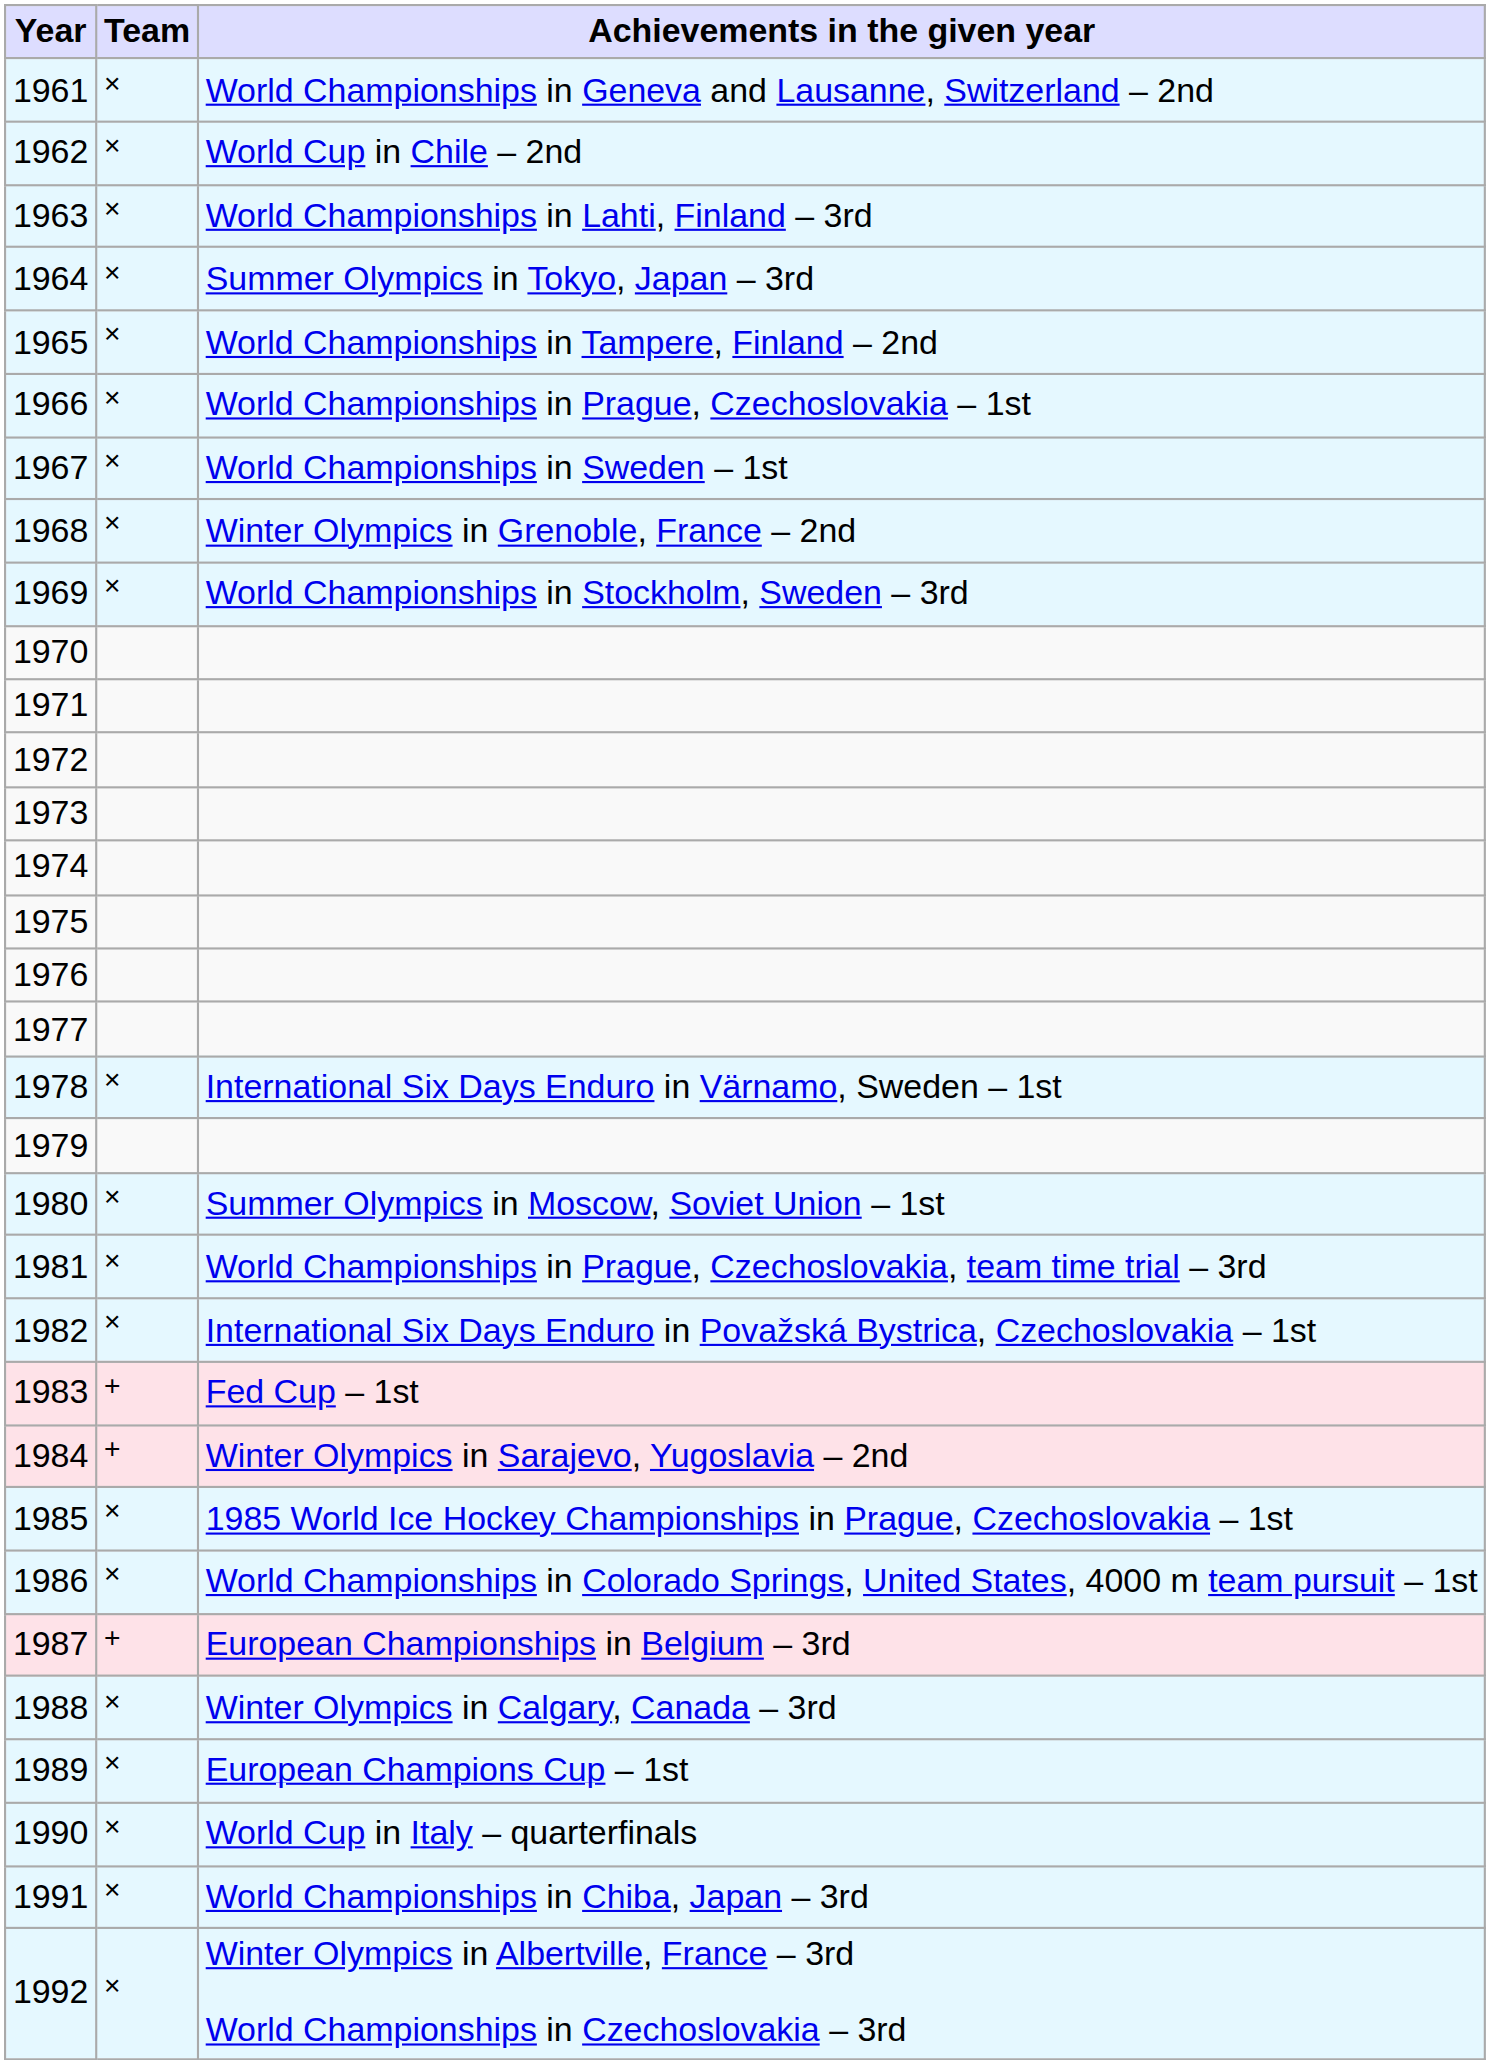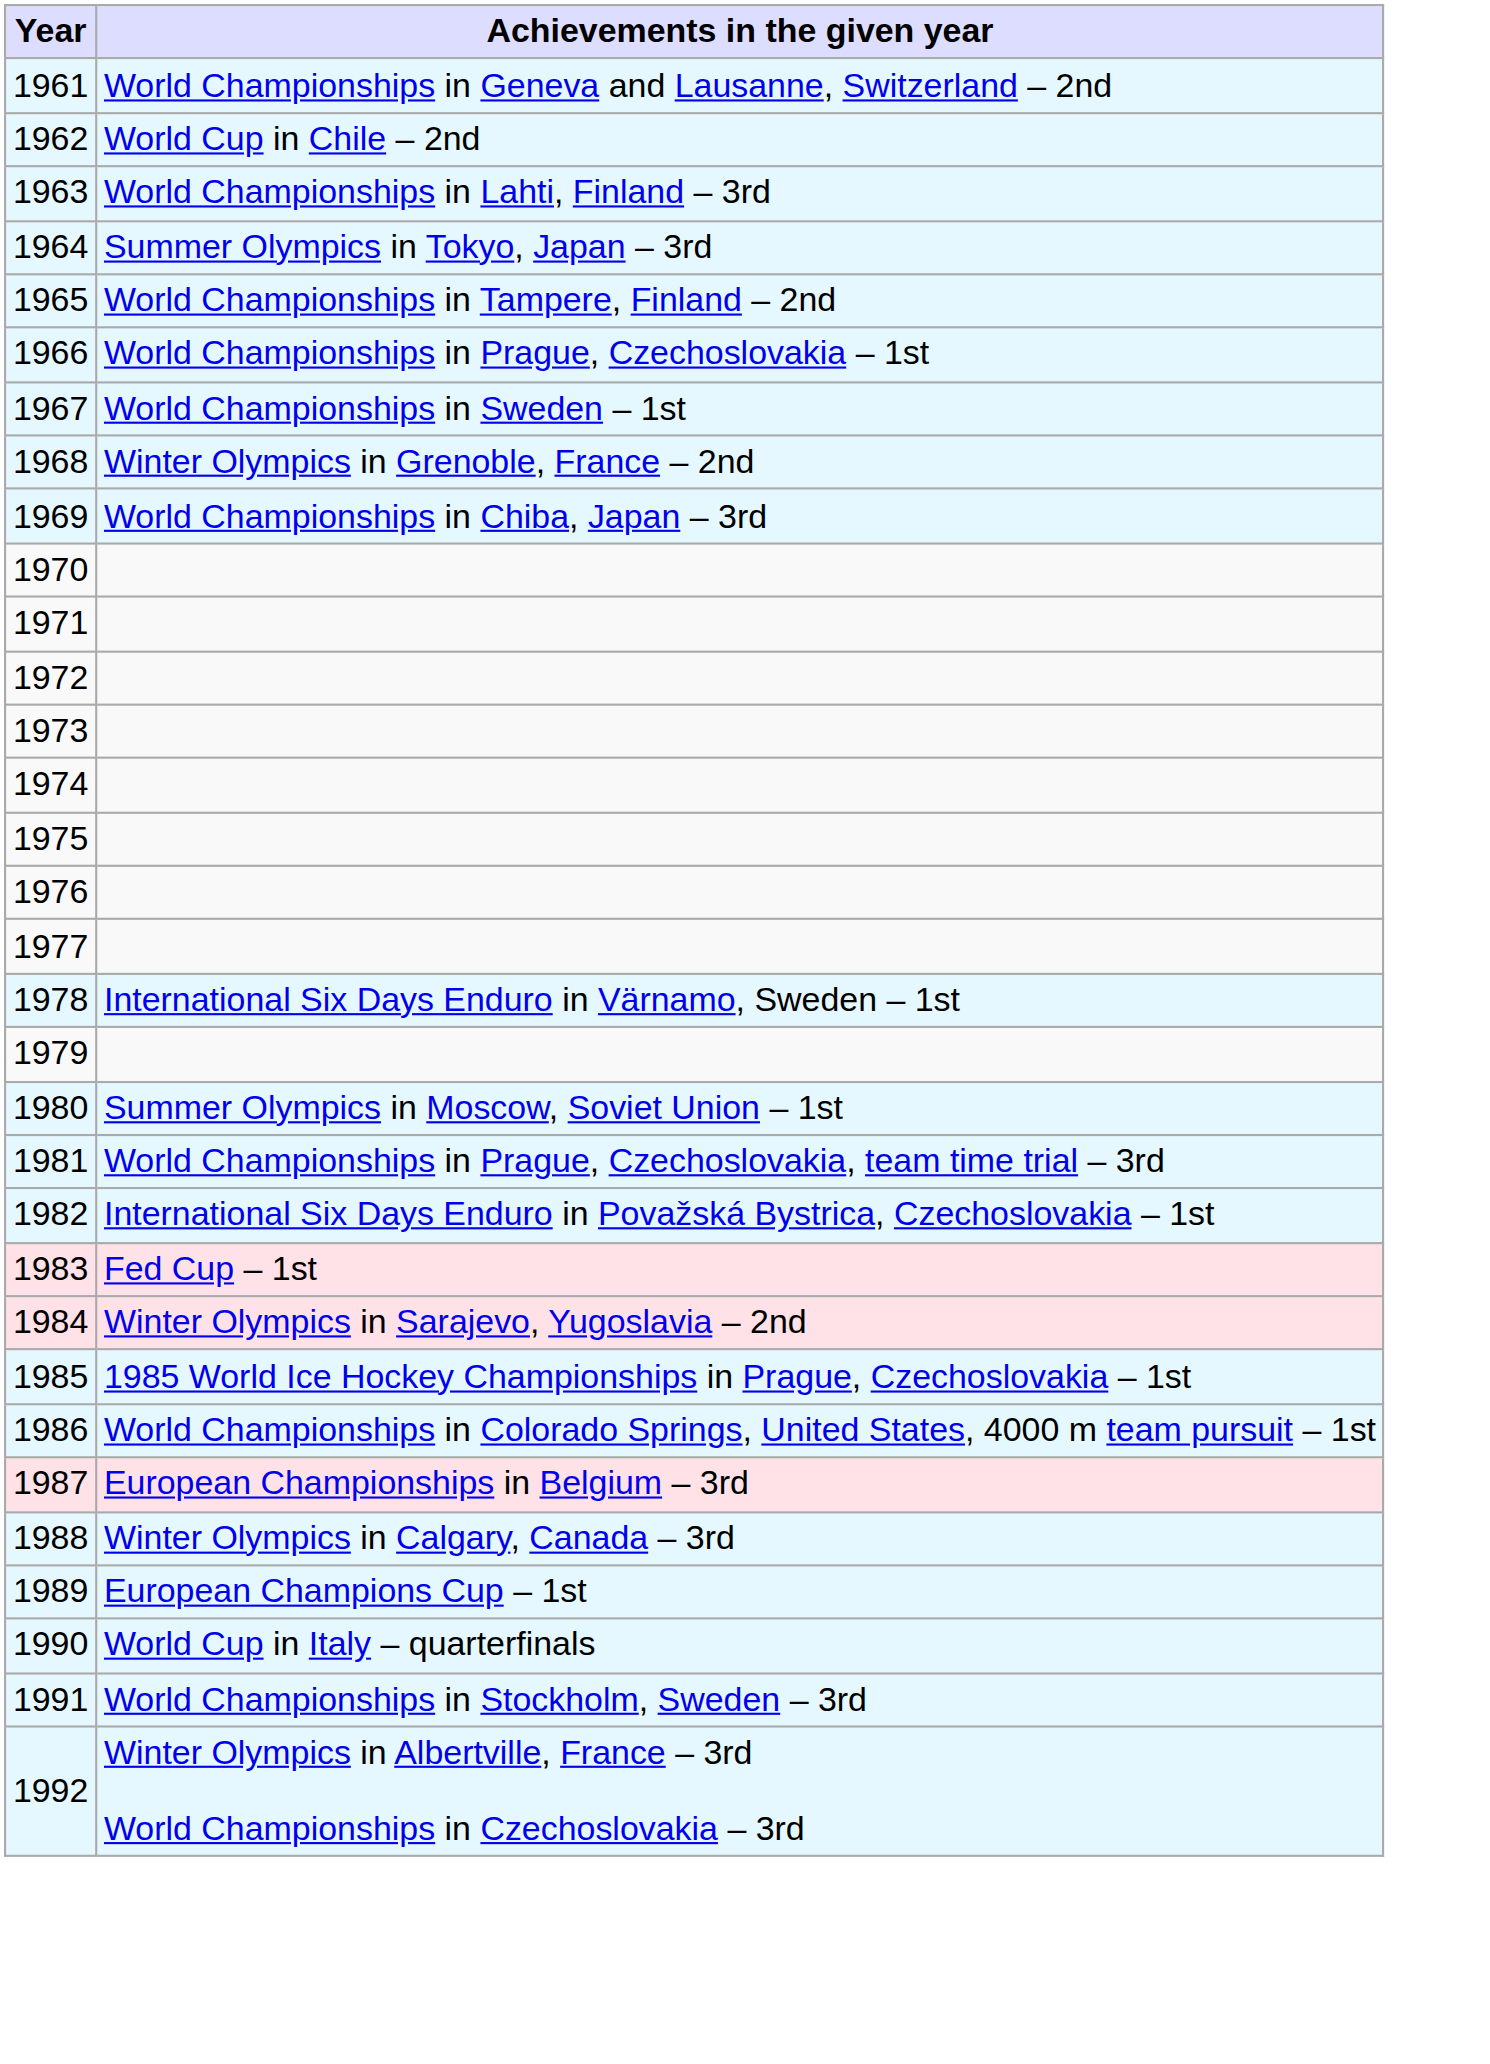- column: Team | × | × | × | × | × | × | × | × | × | × | × | × | × | + | + | × | × | + | × | × | × | × | ×
1969 | Achievements in the given year: World Championships in Stockholm, Sweden – 3rd -> World Championships in Chiba, Japan – 3rd
1991 | Achievements in the given year: World Championships in Chiba, Japan – 3rd -> World Championships in Stockholm, Sweden – 3rd
